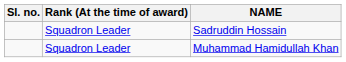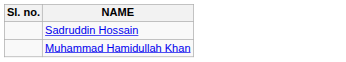- column: Rank (At the time of award) | Squadron Leader | Squadron Leader
